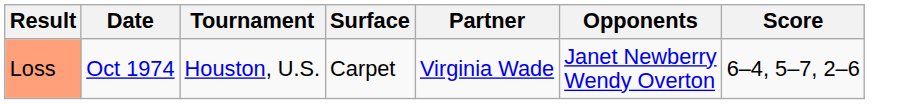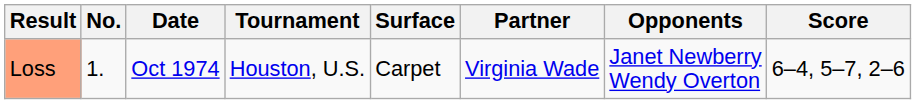+ column: No. | 1.
